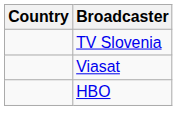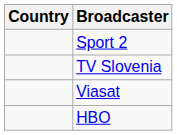+ row: Sport 2
